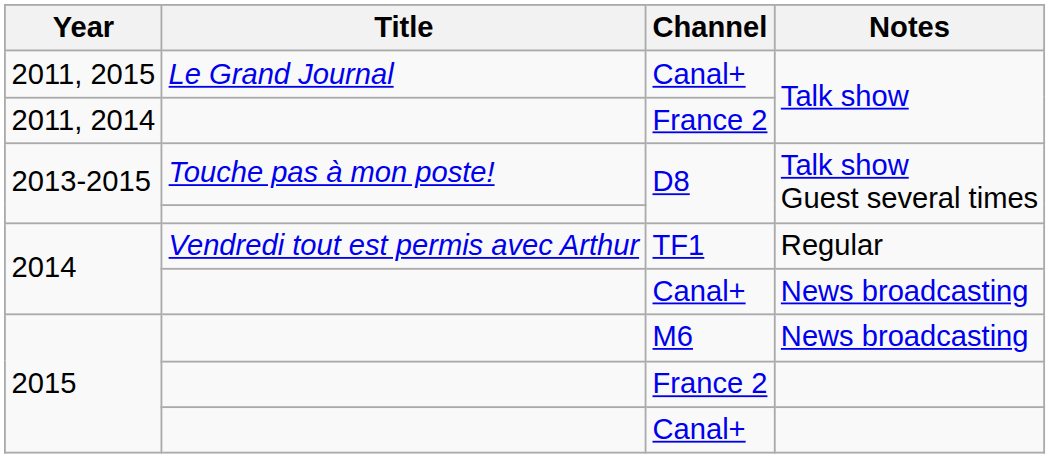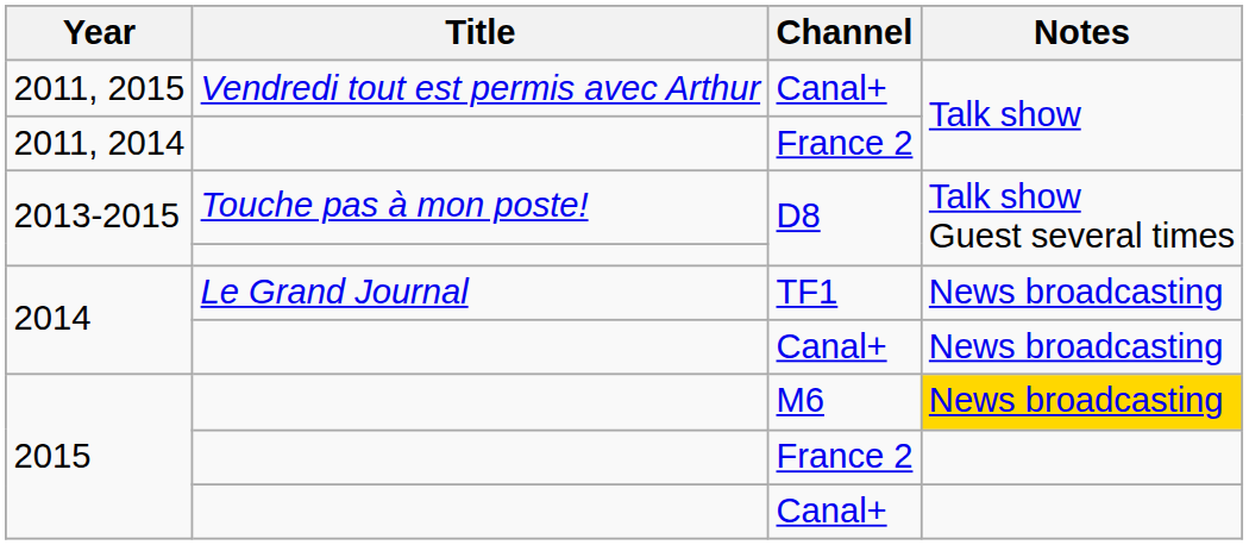2011, 2015 | Title: Le Grand Journal -> Vendredi tout est permis avec Arthur
2014 / TF1 | Title: Vendredi tout est permis avec Arthur -> Le Grand Journal
2014 / TF1 | Notes: Regular -> News broadcasting
2015 / M6 | Notes: no background -> gold background
